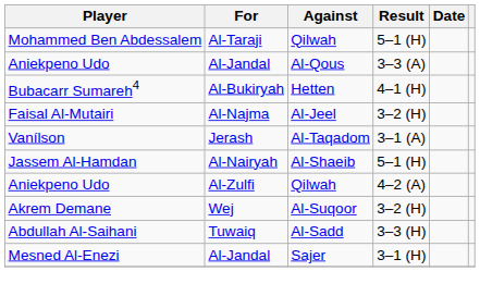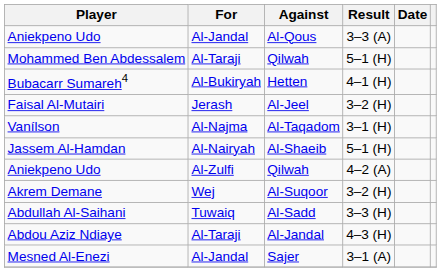rows swapped: Mohammed Ben Abdessalem <-> Aniekpeno Udo / Al-Qous
Faisal Al-Mutairi | For: Al-Najma -> Jerash
Vanílson | For: Jerash -> Al-Najma
Vanílson | Result: 3–1 (A) -> 3–1 (H)
+ row: Abdou Aziz Ndiaye | Al-Taraji | Al-Jandal | 4–3 (H)
Mesned Al-Enezi | Result: 3–1 (H) -> 3–1 (A)
